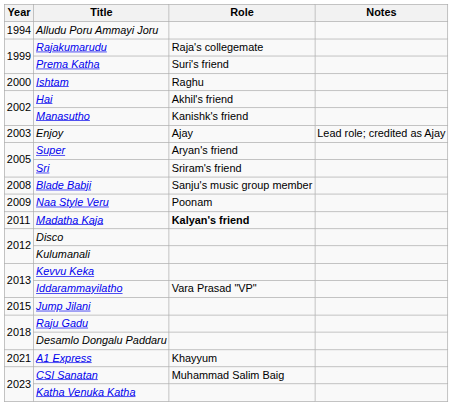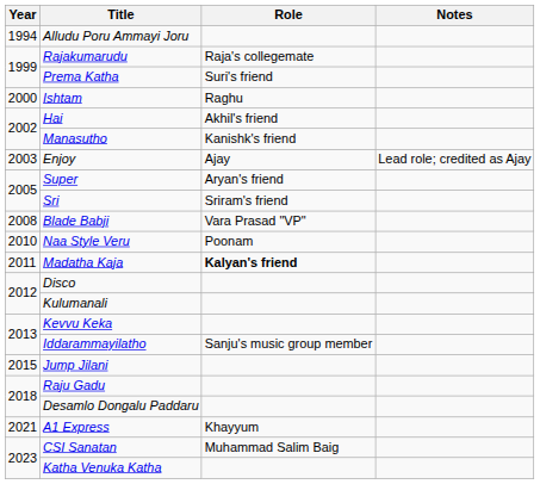Blade Babji | Role: Sanju's music group member -> Vara Prasad "VP"
Naa Style Veru | Year: 2009 -> 2010
Iddarammayilatho | Role: Vara Prasad "VP" -> Sanju's music group member
